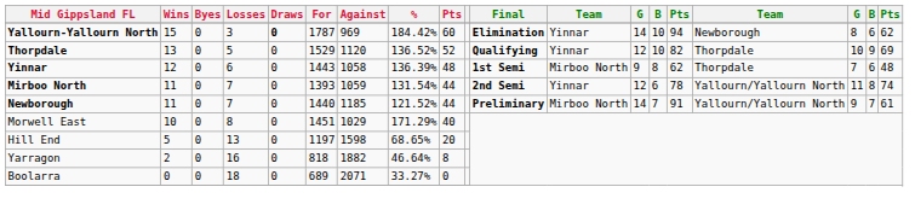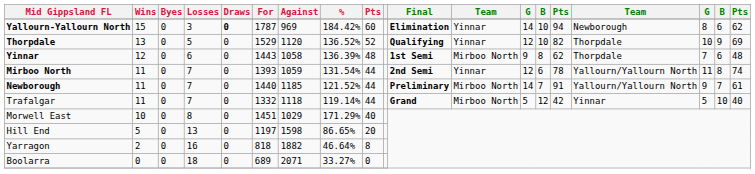+ row: Trafalgar | 11 | 0 | 7 | 0 | 1332 | 1118 | 119.14% | 44 | Grand | Mirboo North | 5 | 12 | 42 | Yinnar | 5 | 10 | 40
Hill End | %: 68.65% -> 86.65%
